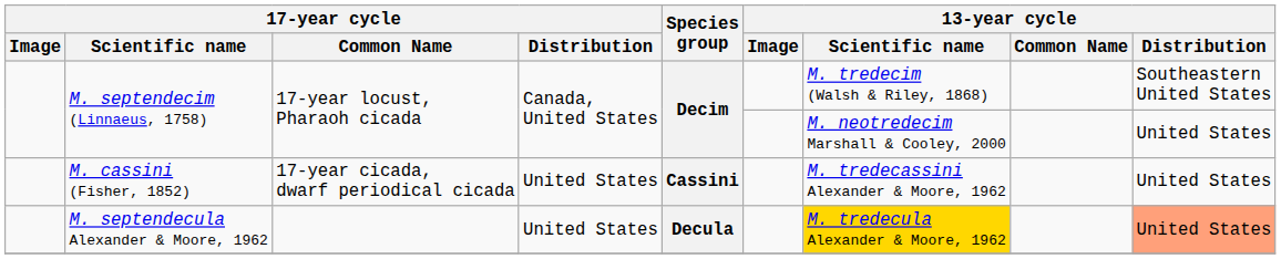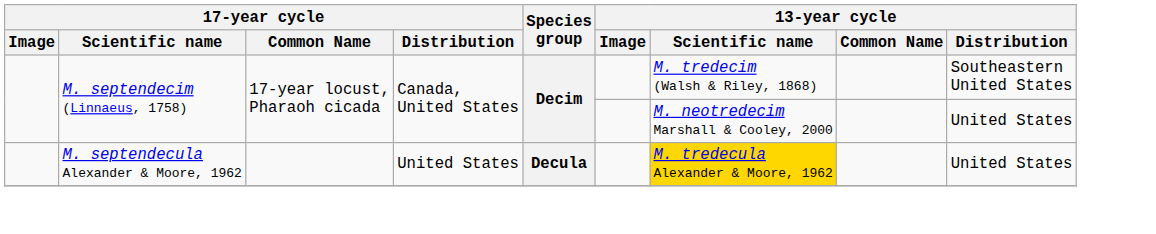- row: M. cassini (Fisher, 1852) | 17-year cicada, dwarf periodical cicada | United States | Cassini | M. tredecassini Alexander & Moore, 1962 | United States
M. septendecula Alexander & Moore, 1962 | 13-year cycle / Distribution: lightsalmon background -> no background
